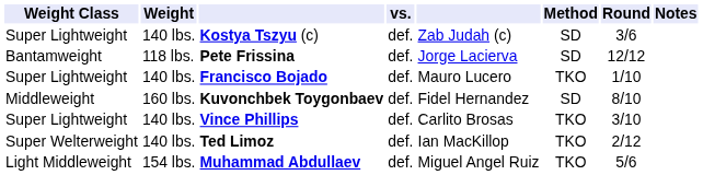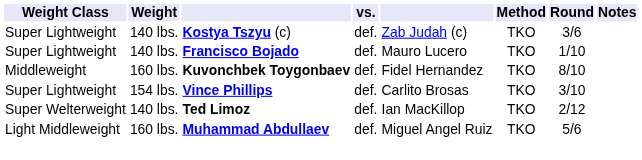Kostya Tszyu (c) | Method: SD -> TKO
- row: Bantamweight | 118 lbs. | Pete Frissina | def. | Jorge Lacierva | SD | 12/12
Kuvonchbek Toygonbaev | Method: SD -> TKO
Vince Phillips | Weight: 140 lbs. -> 154 lbs.
Muhammad Abdullaev | Weight: 154 lbs. -> 160 lbs.
